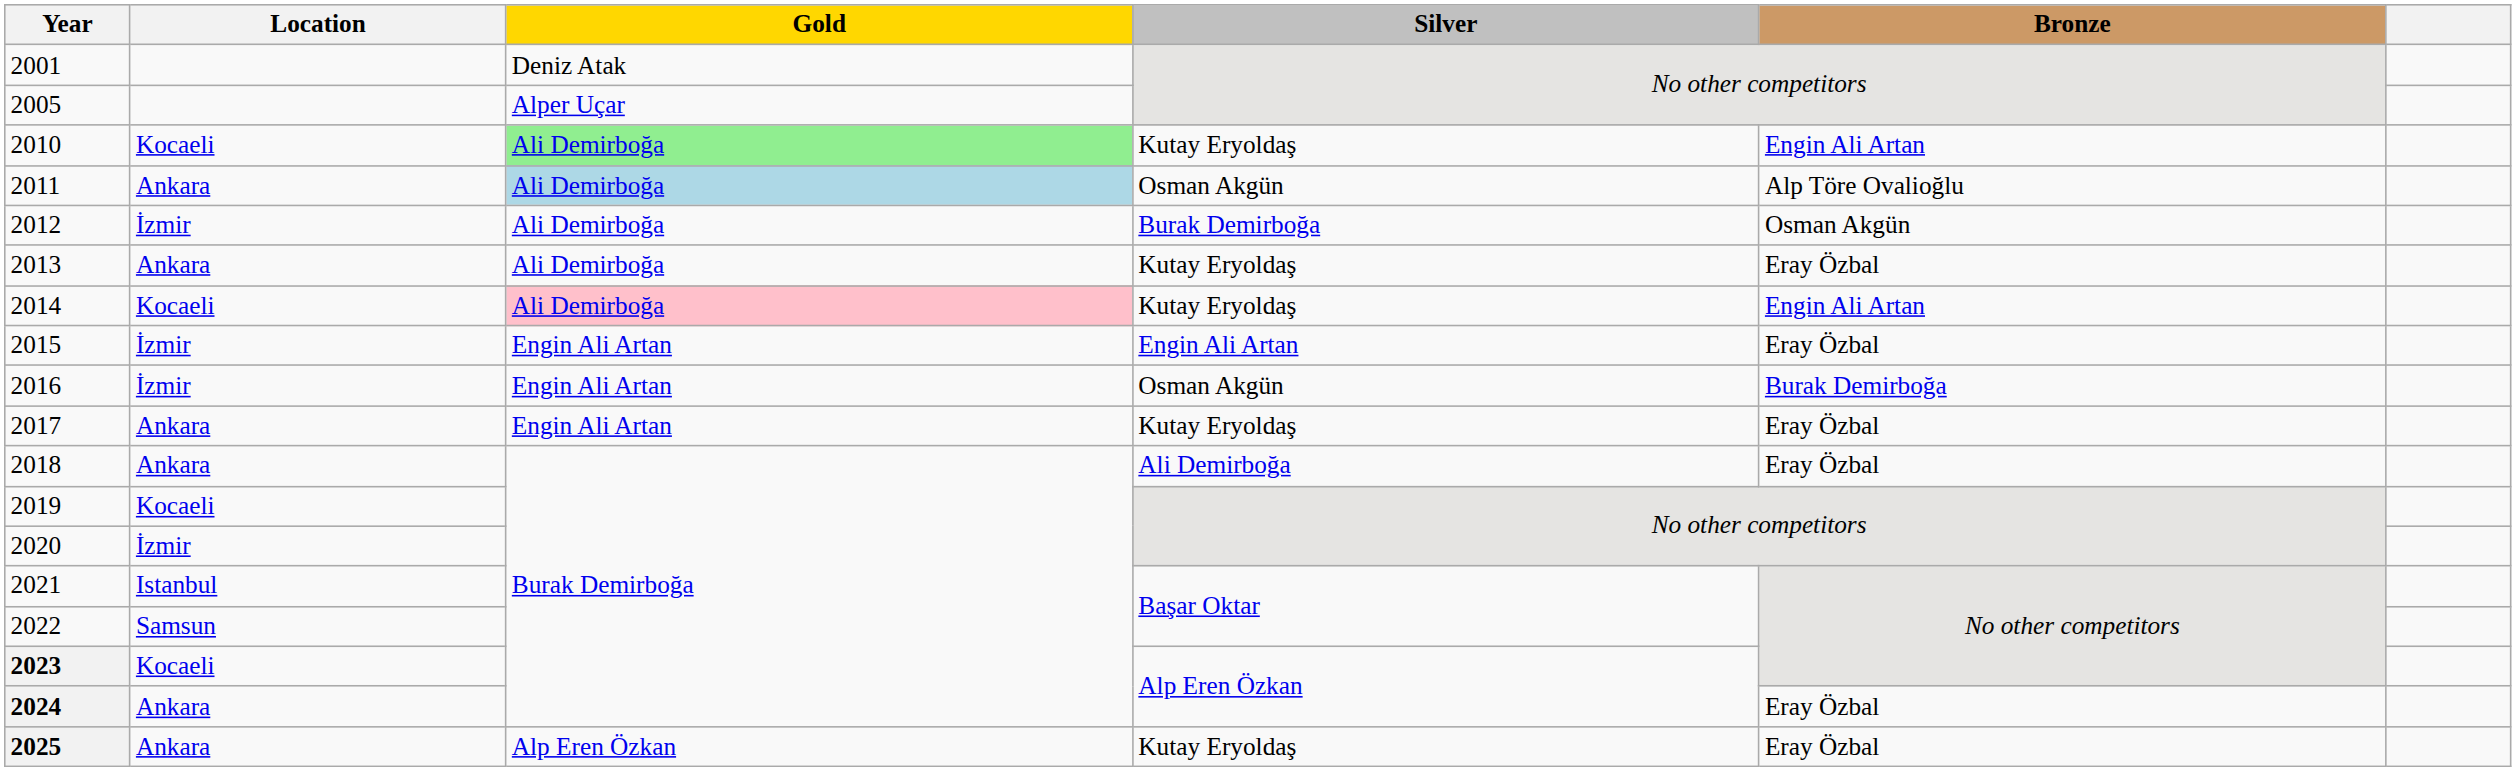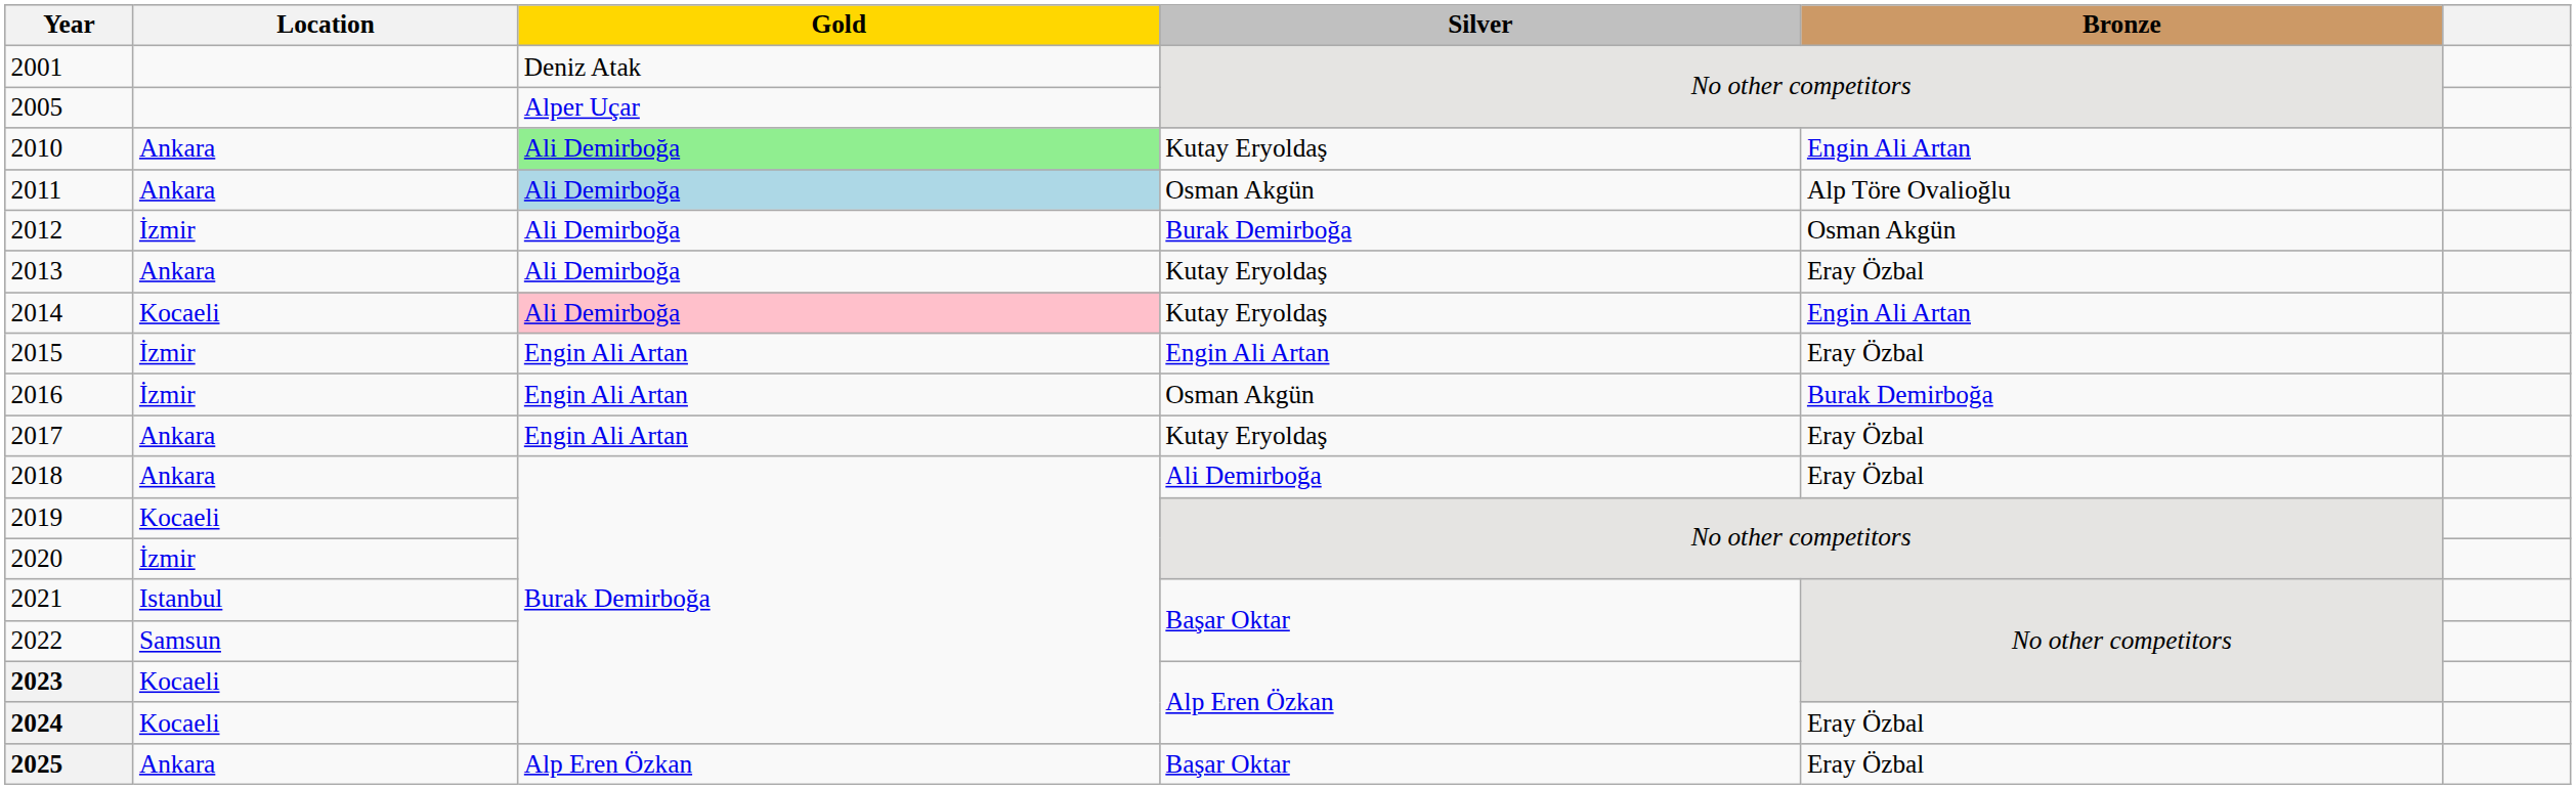2010 | Location: Kocaeli -> Ankara
2024 | Location: Ankara -> Kocaeli
2025 | Silver: Kutay Eryoldaş -> Başar Oktar
